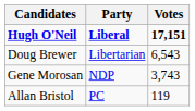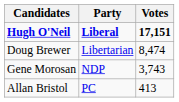Doug Brewer | Votes: 6,543 -> 8,474
Allan Bristol | Votes: 119 -> 413
